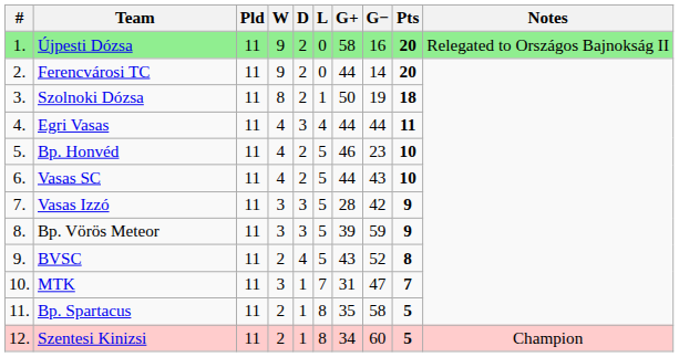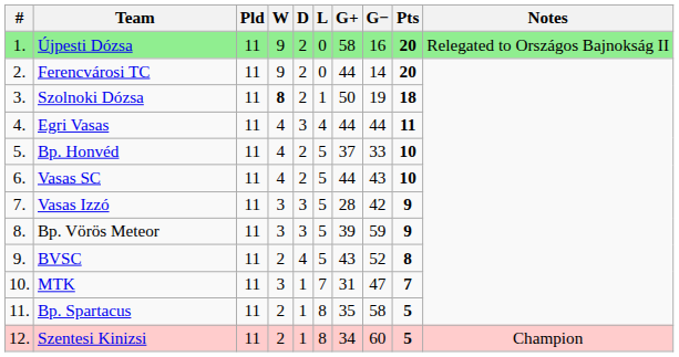Szolnoki Dózsa | W: normal -> bold
Bp. Honvéd | G+: 46 -> 37
Bp. Honvéd | G−: 23 -> 33
